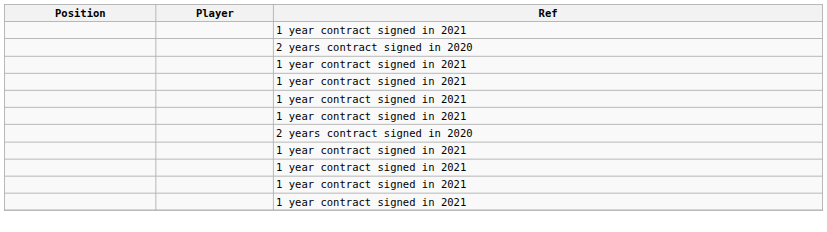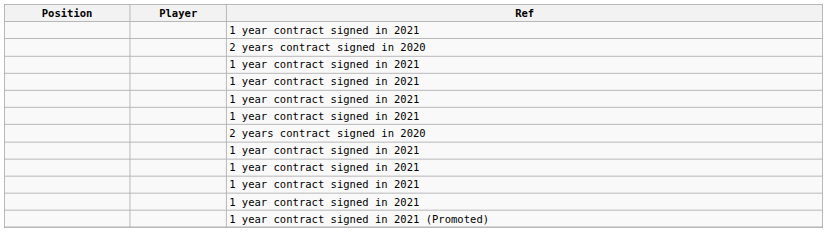+ row: 1 year contract signed in 2021 (Promoted)
